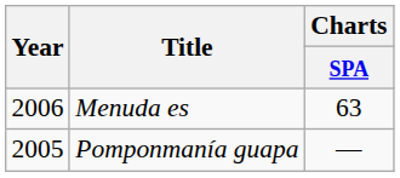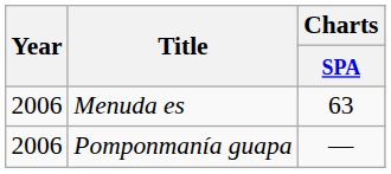Pomponmanía guapa | Year: 2005 -> 2006
